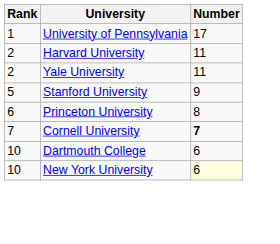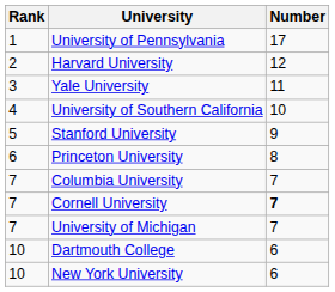Harvard University | Number: 11 -> 12
Yale University | Rank: 2 -> 3
+ row: 4 | University of Southern California | 10
+ row: 7 | Columbia University | 7
+ row: 7 | University of Michigan | 7
New York University | Number: lightyellow background -> no background
